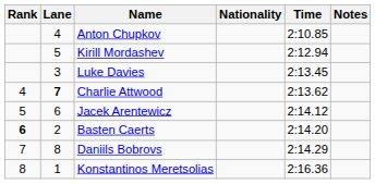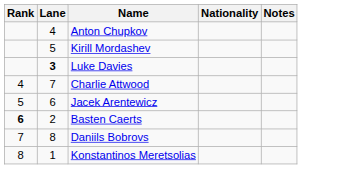- column: Time | 2:10.85 | 2:12.94 | 2:13.45 | 2:13.62 | 2:14.12 | 2:14.20 | 2:14.29 | 2:16.36
Luke Davies | Lane: normal -> bold
Charlie Attwood | Lane: bold -> normal
